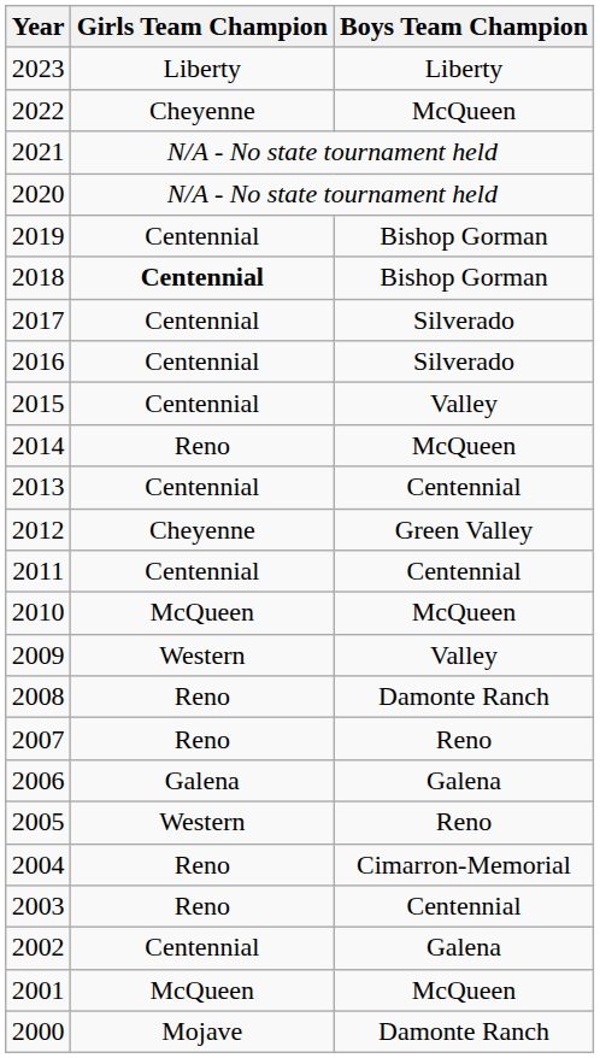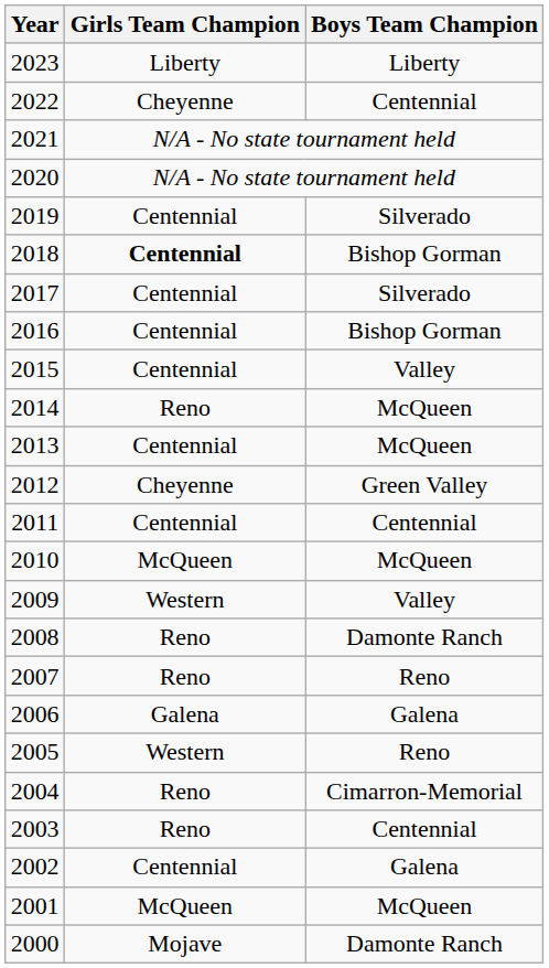2022 | Boys Team Champion: McQueen -> Centennial
2019 | Boys Team Champion: Bishop Gorman -> Silverado
2016 | Boys Team Champion: Silverado -> Bishop Gorman
2013 | Boys Team Champion: Centennial -> McQueen
